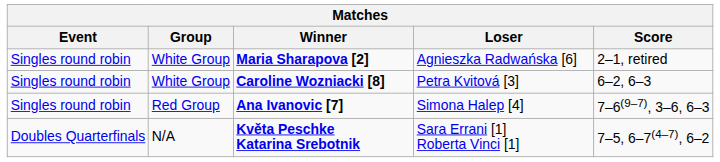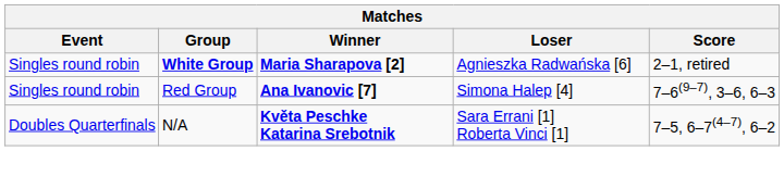Maria Sharapova [2] | Group: normal -> bold
- row: Singles round robin | White Group | Caroline Wozniacki [8] | Petra Kvitová [3] | 6–2, 6–3
